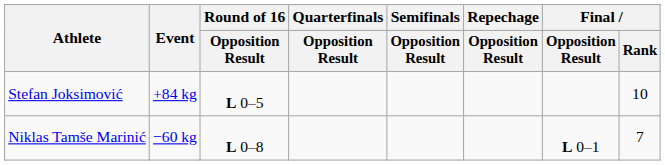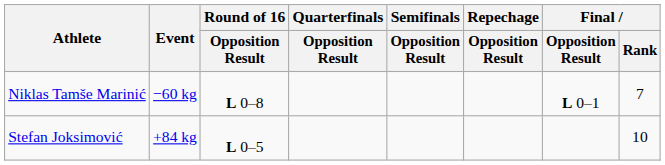rows swapped: Niklas Tamše Marinić <-> Stefan Joksimović
